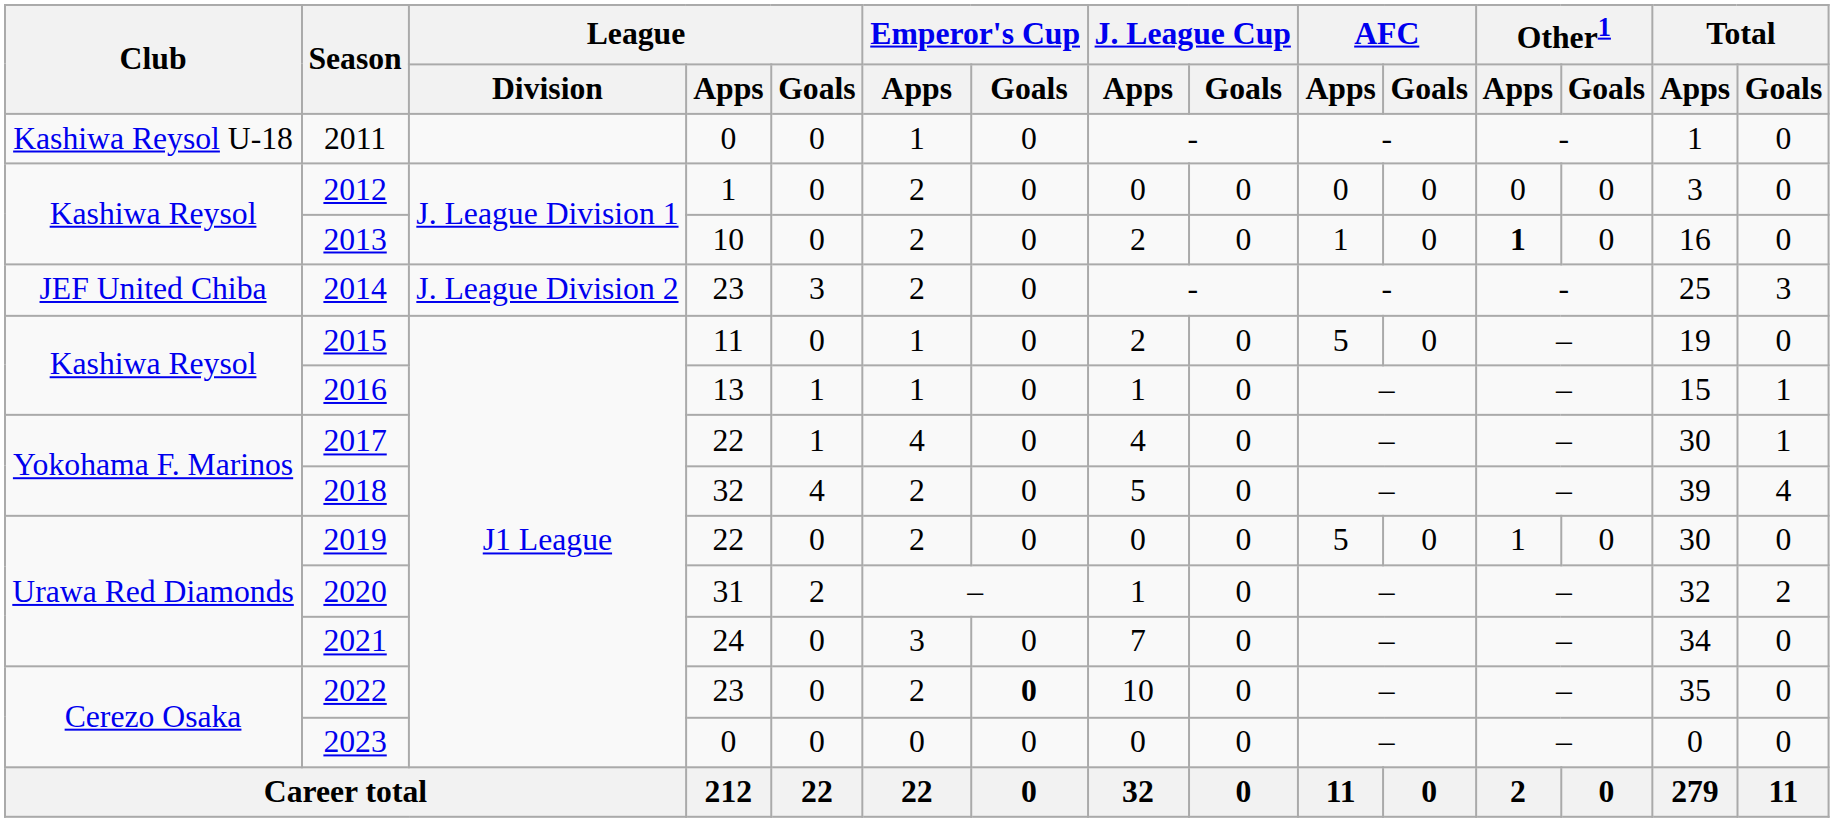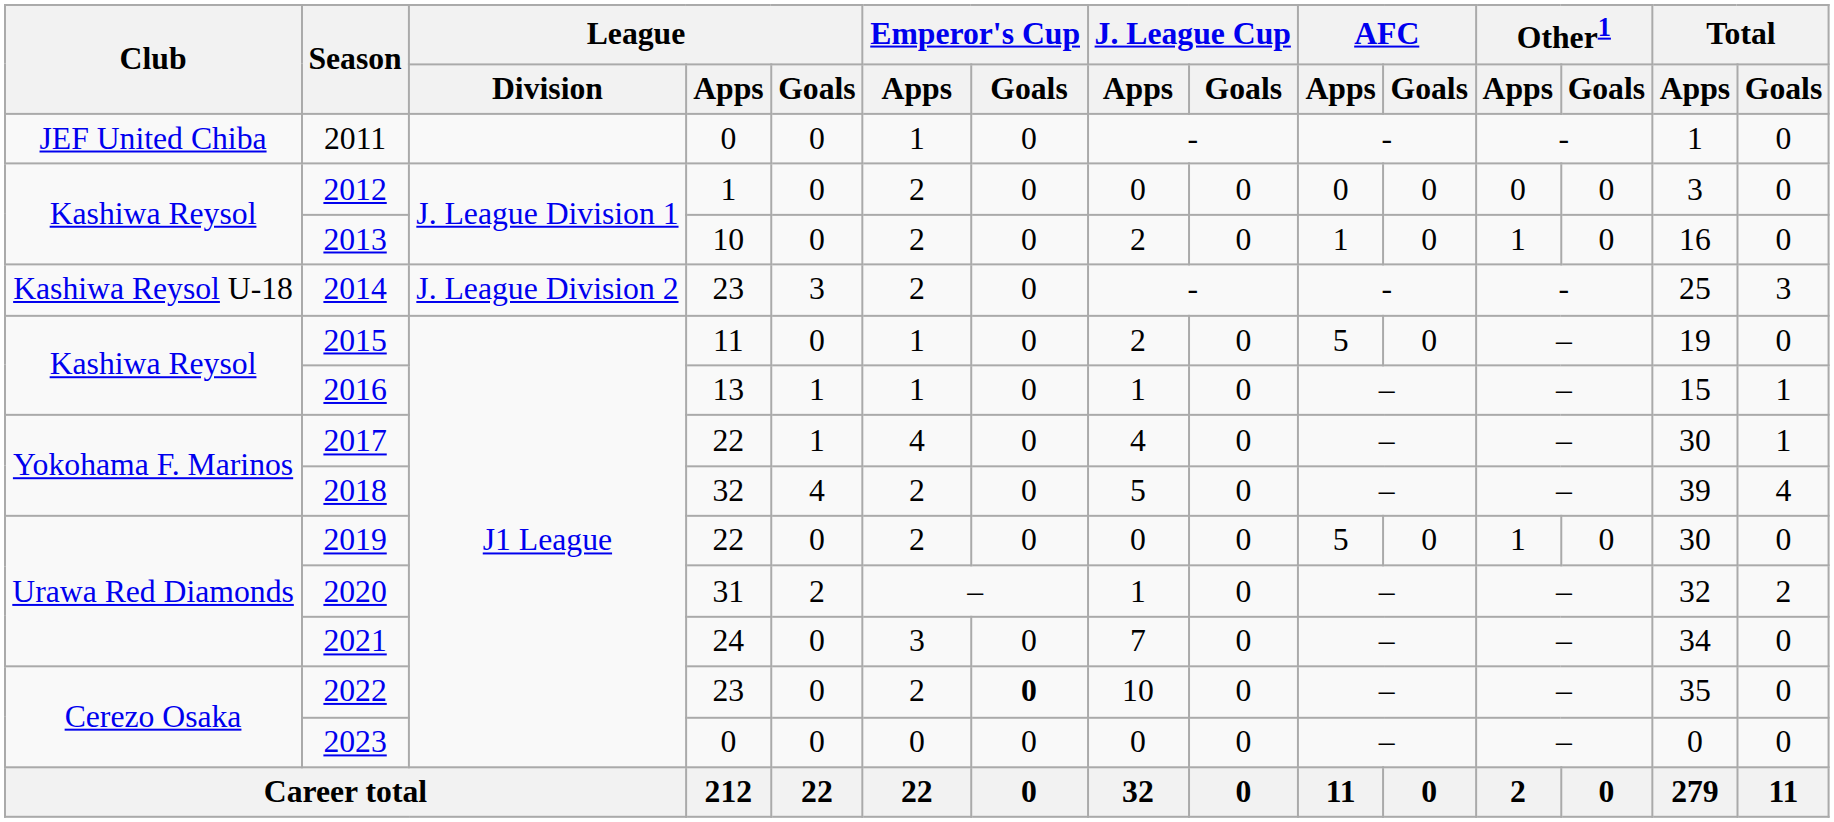2011 | Club: Kashiwa Reysol U-18 -> JEF United Chiba
2013 | Other1 / Apps: bold -> normal
2014 | Club: JEF United Chiba -> Kashiwa Reysol U-18
